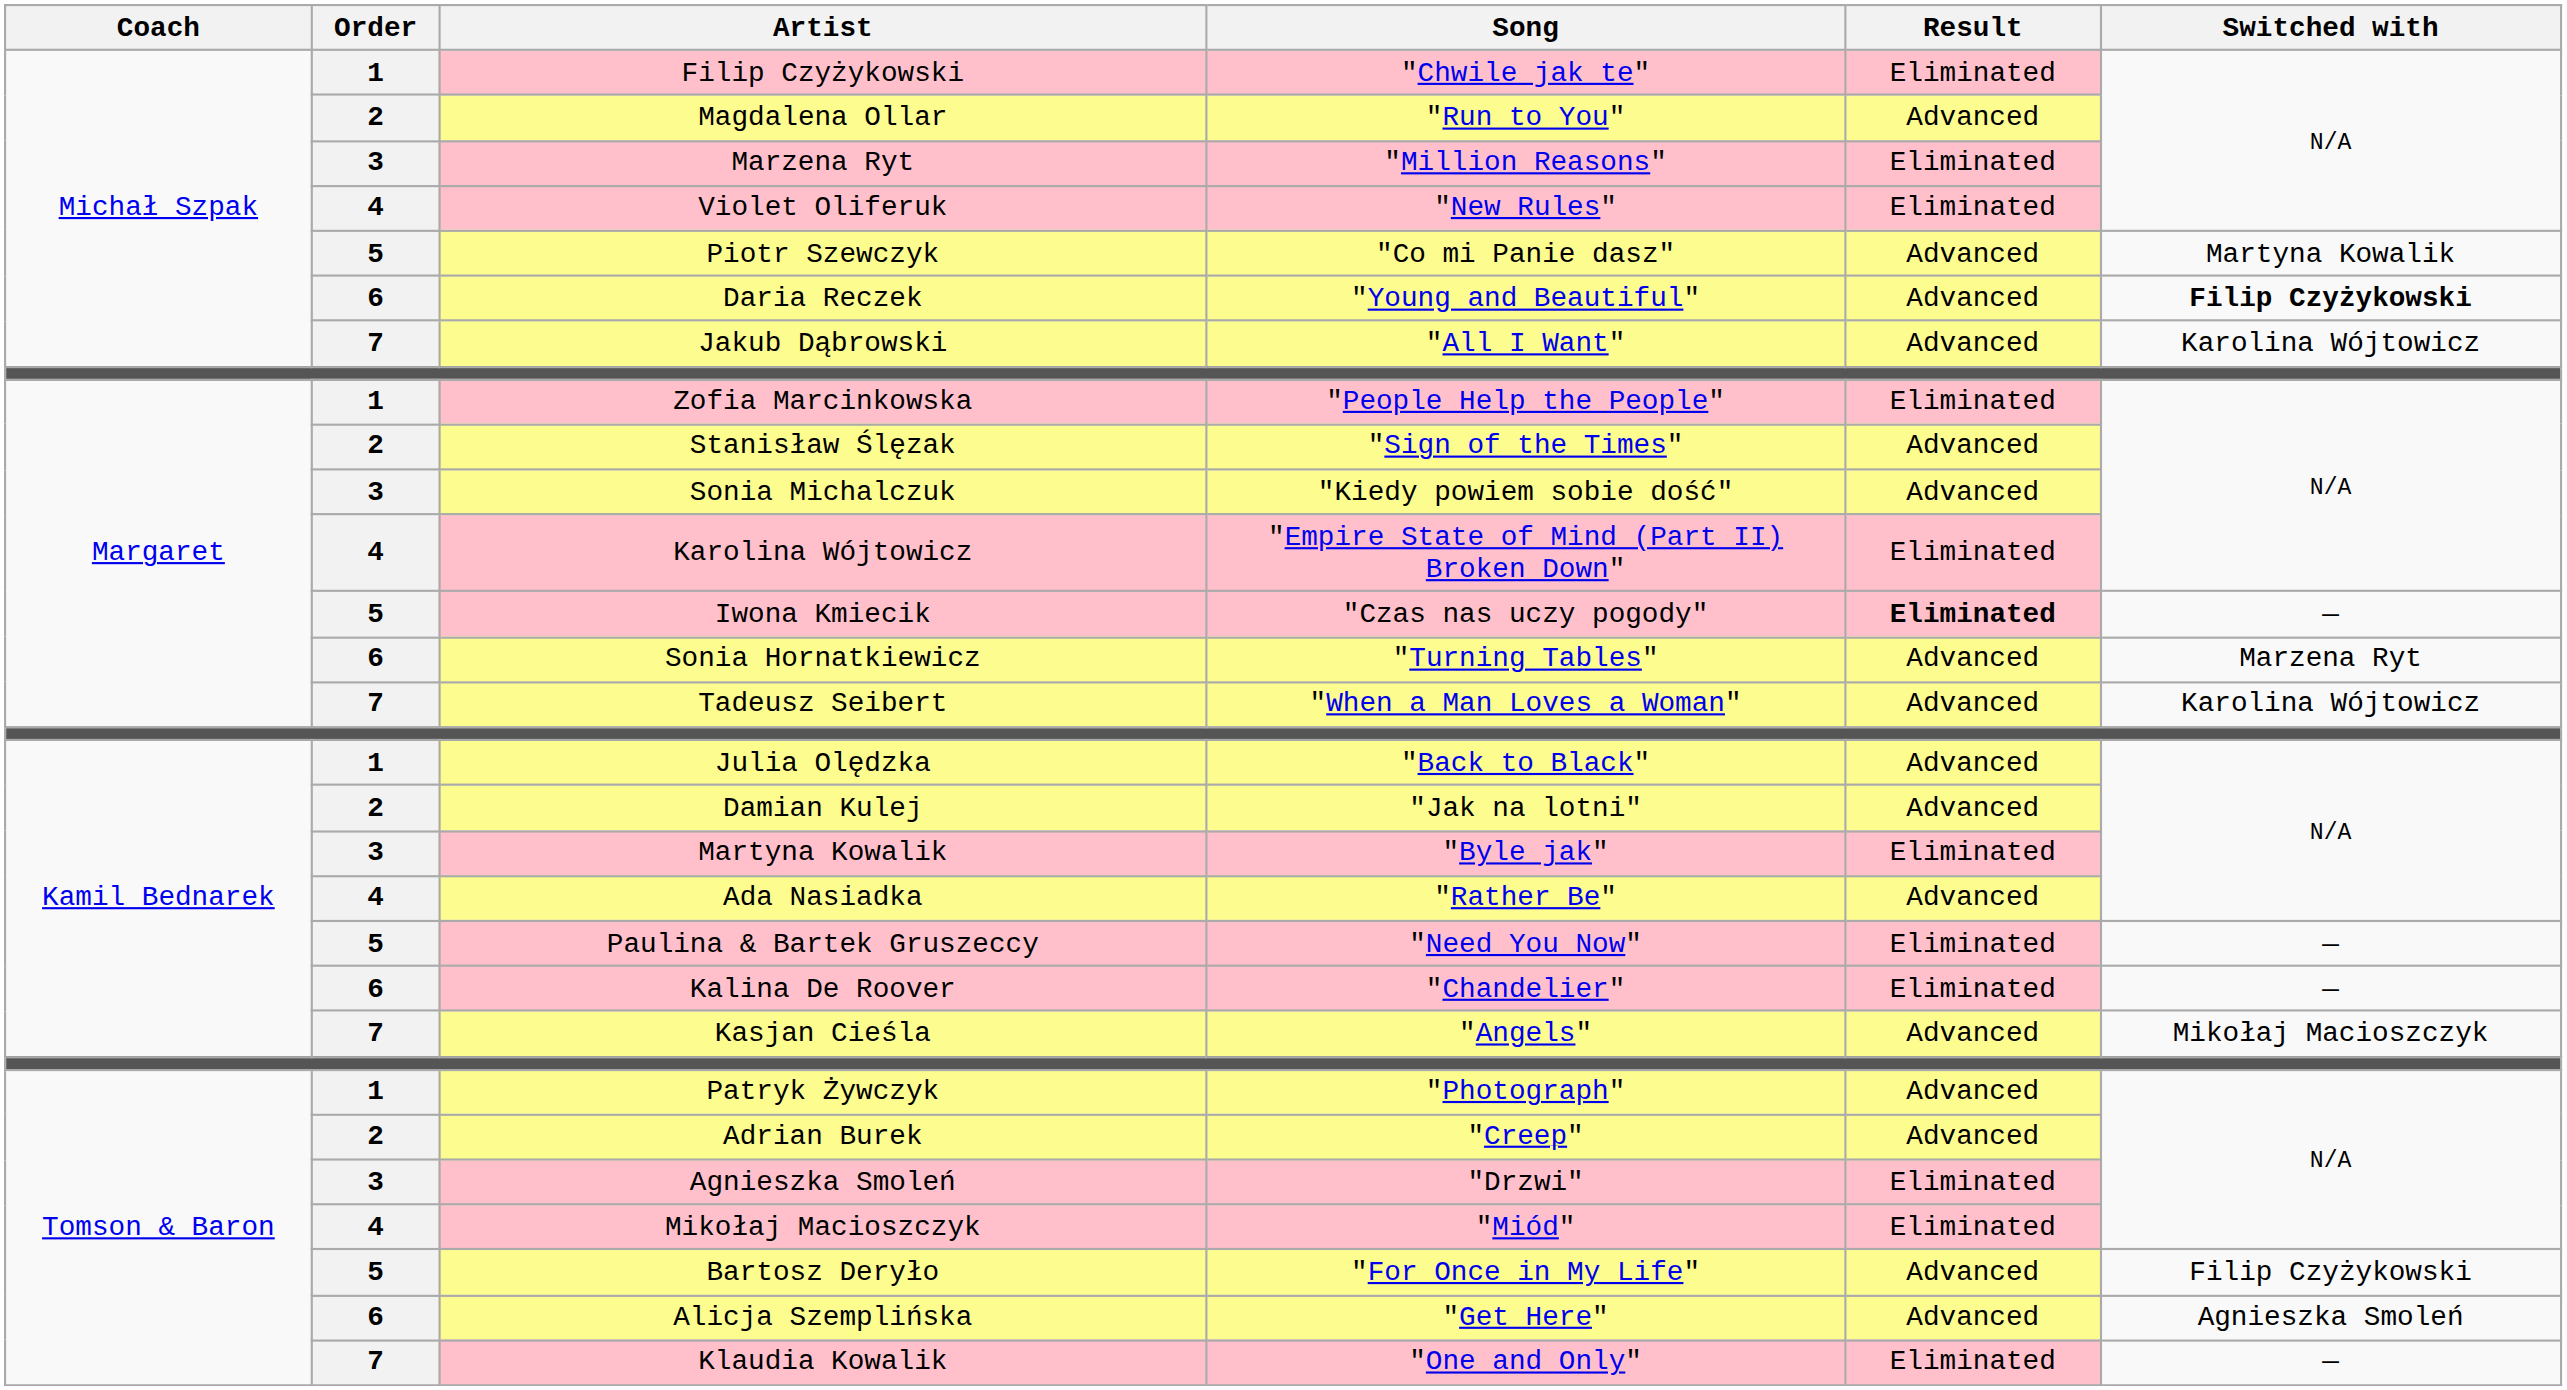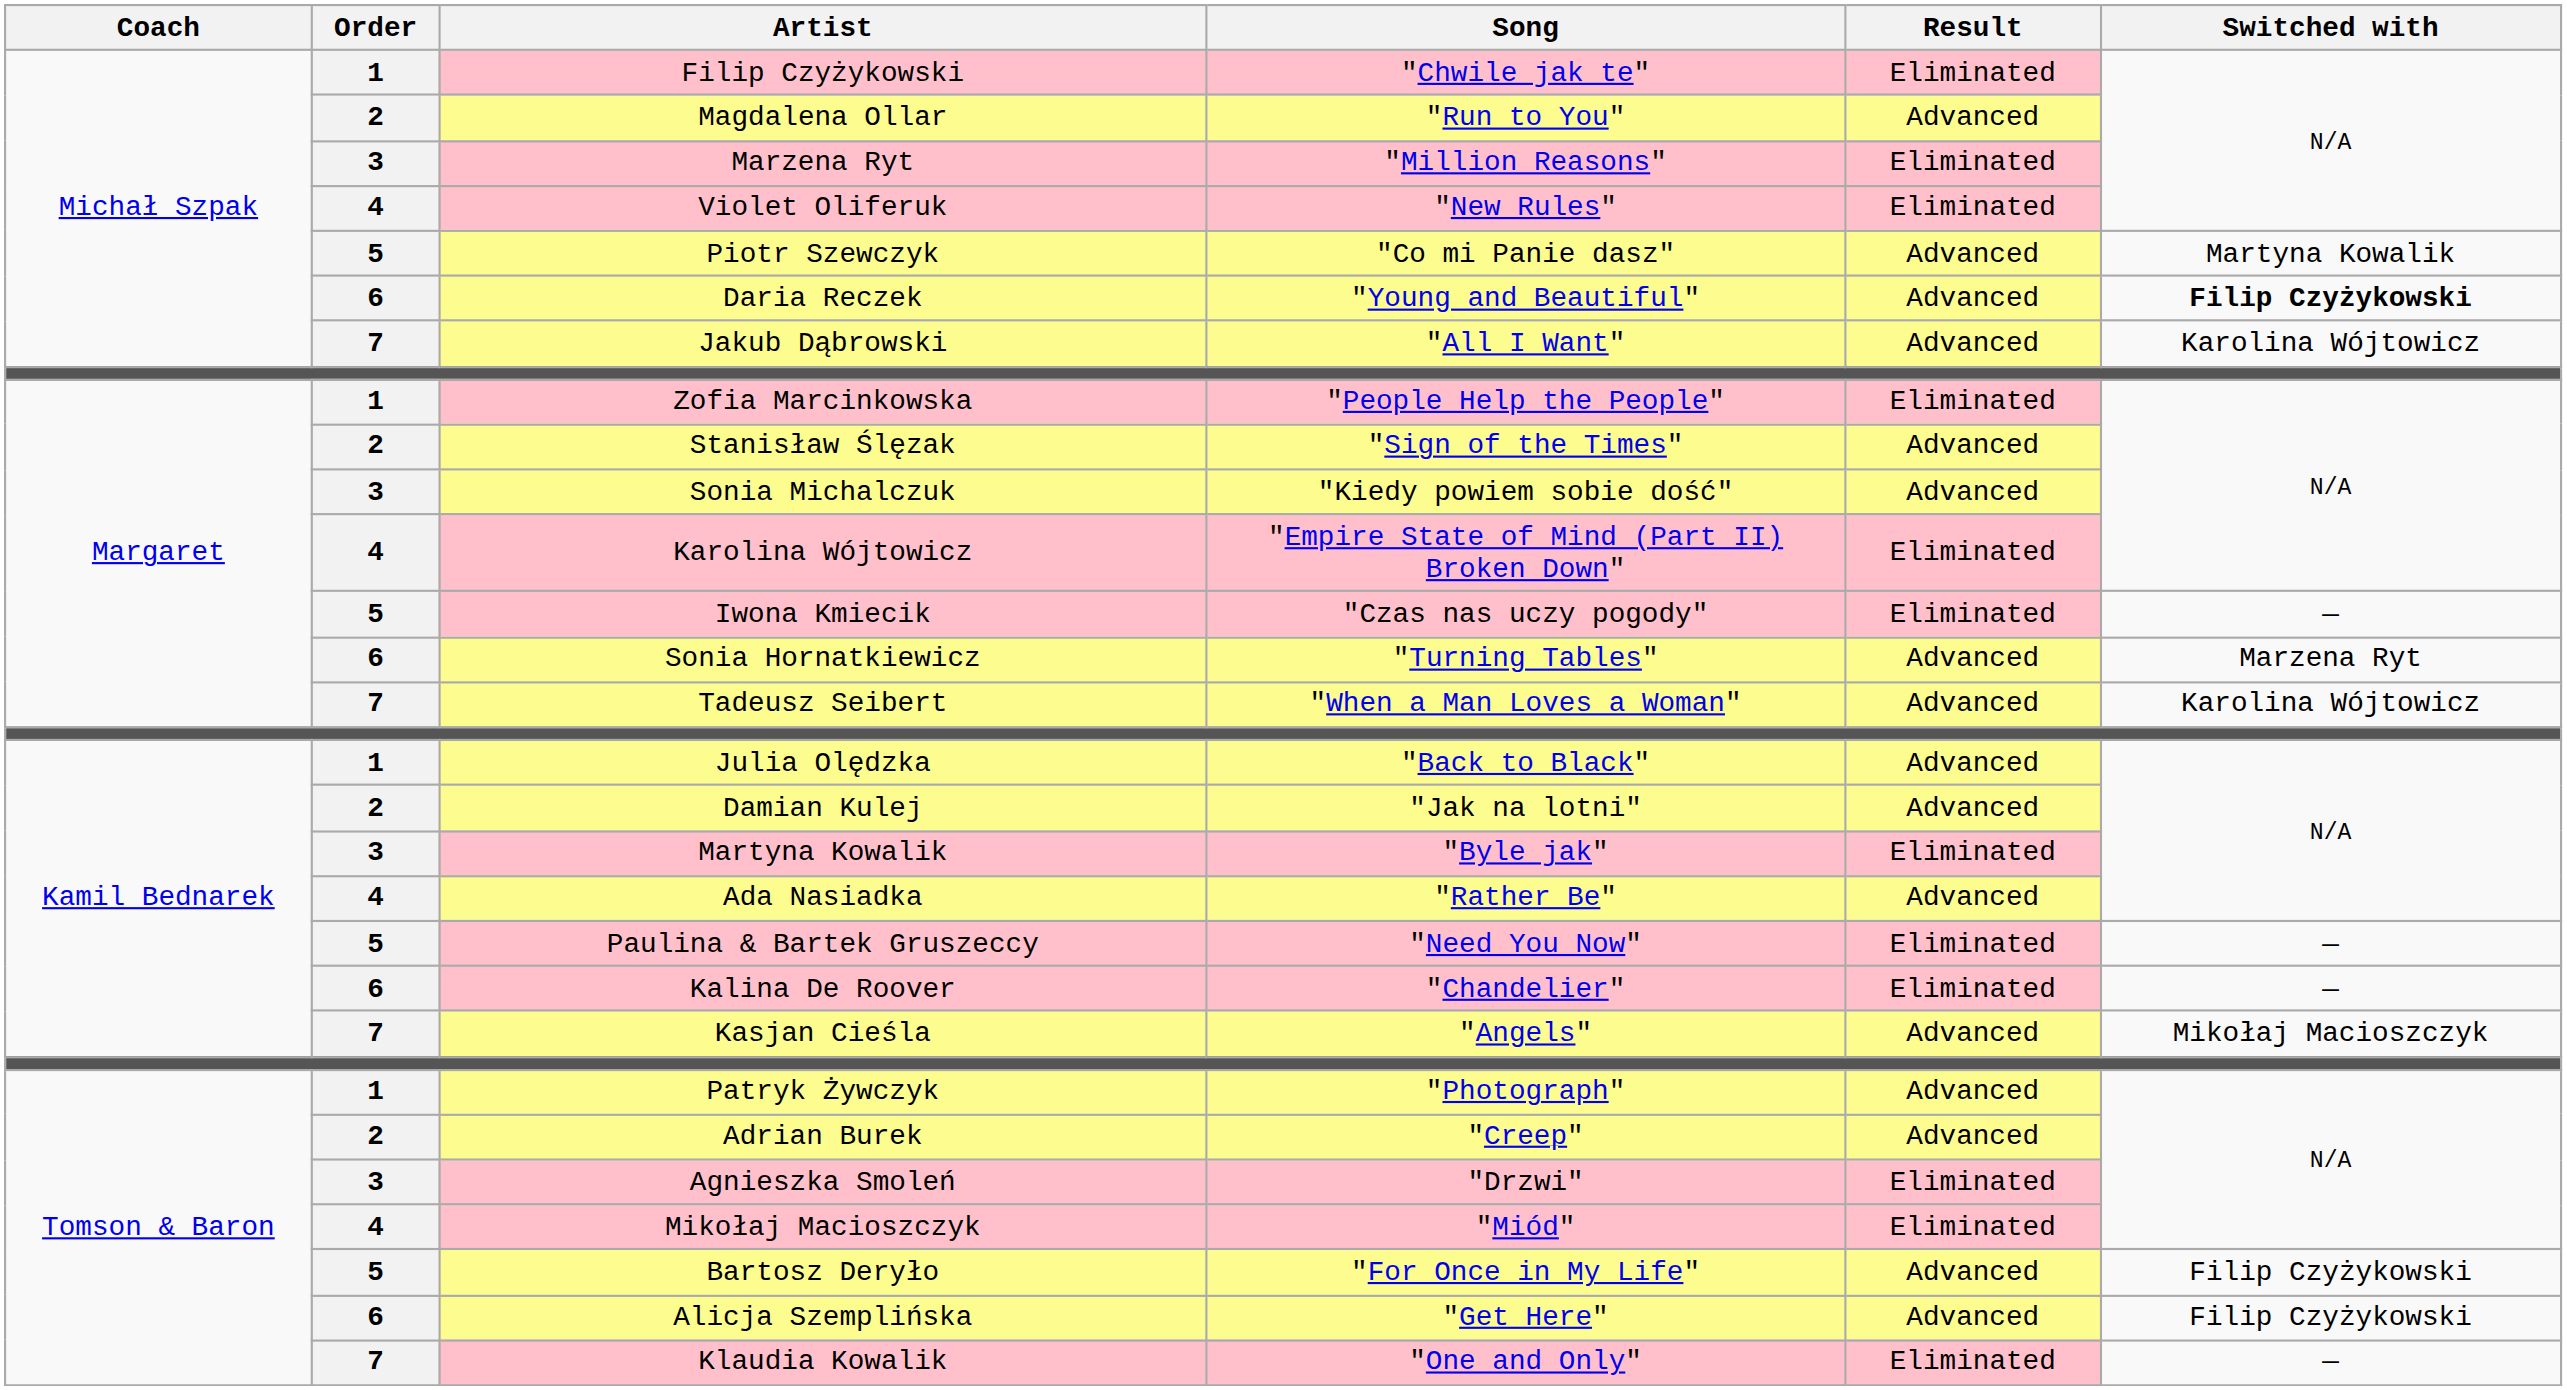Iwona Kmiecik | Result: bold -> normal
Alicja Szemplińska | Switched with: Agnieszka Smoleń -> Filip Czyżykowski
